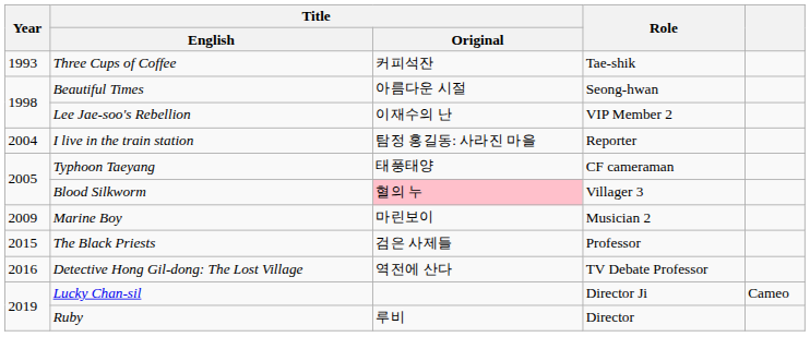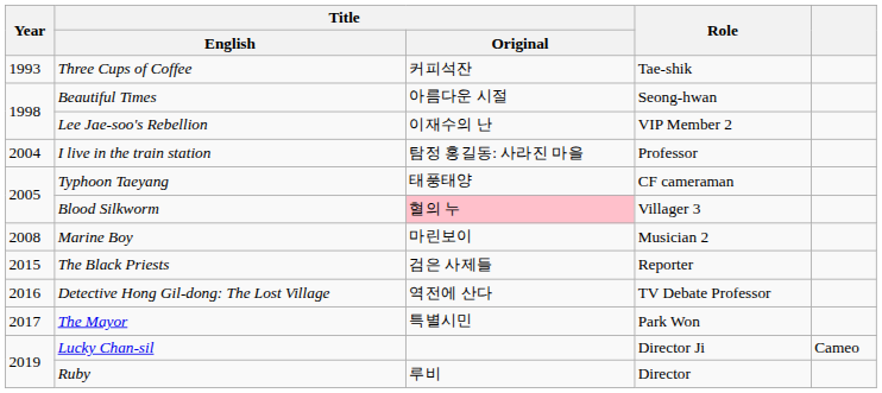I live in the train station | Role: Reporter -> Professor
Marine Boy | Year: 2009 -> 2008
The Black Priests | Role: Professor -> Reporter
+ row: 2017 | The Mayor | 특별시민 | Park Won
